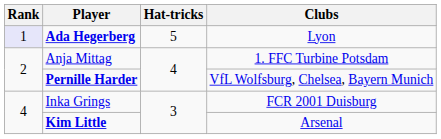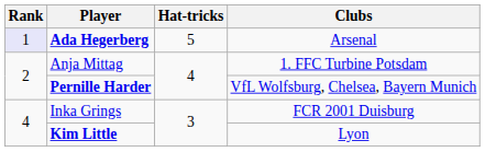Ada Hegerberg | Clubs: Lyon -> Arsenal
Kim Little | Clubs: Arsenal -> Lyon
